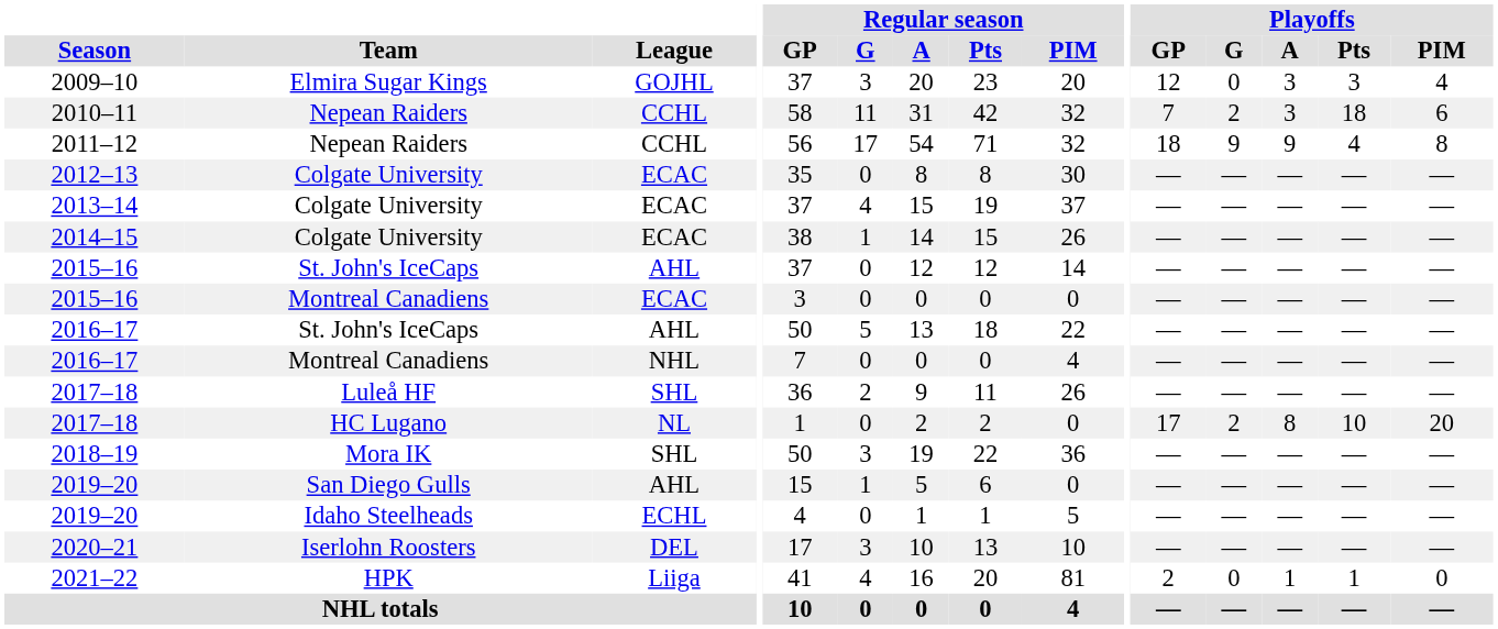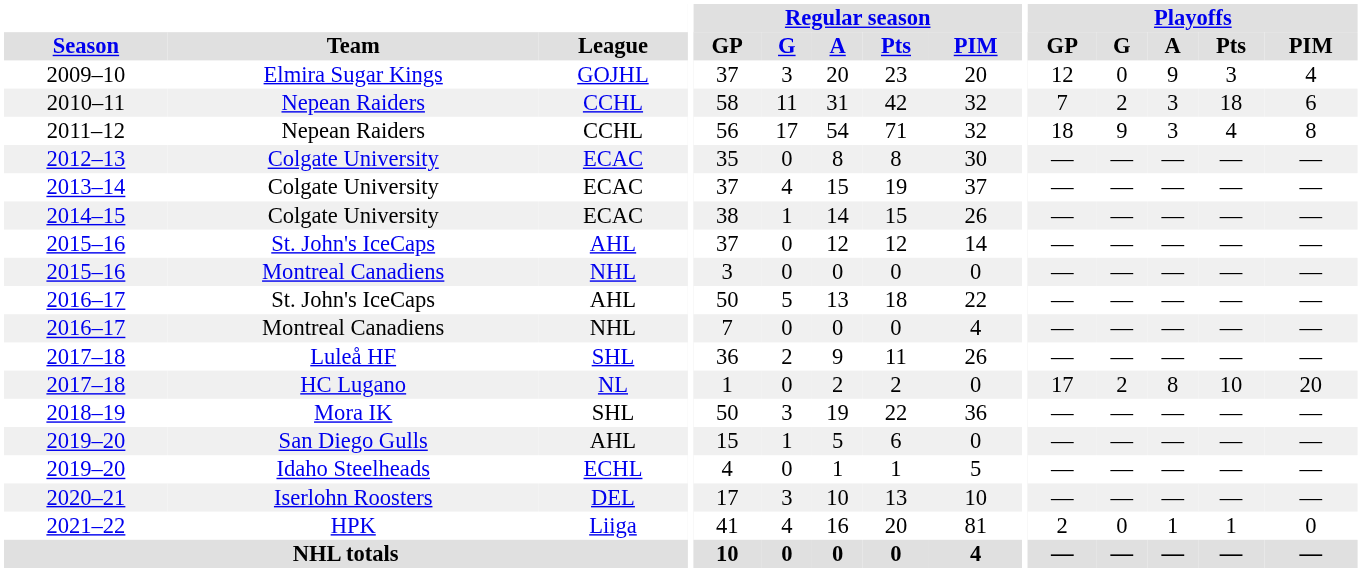2009–10 | Playoffs / A: 3 -> 9
2011–12 | Playoffs / A: 9 -> 3
2015–16 / Montreal Canadiens | League: ECAC -> NHL
